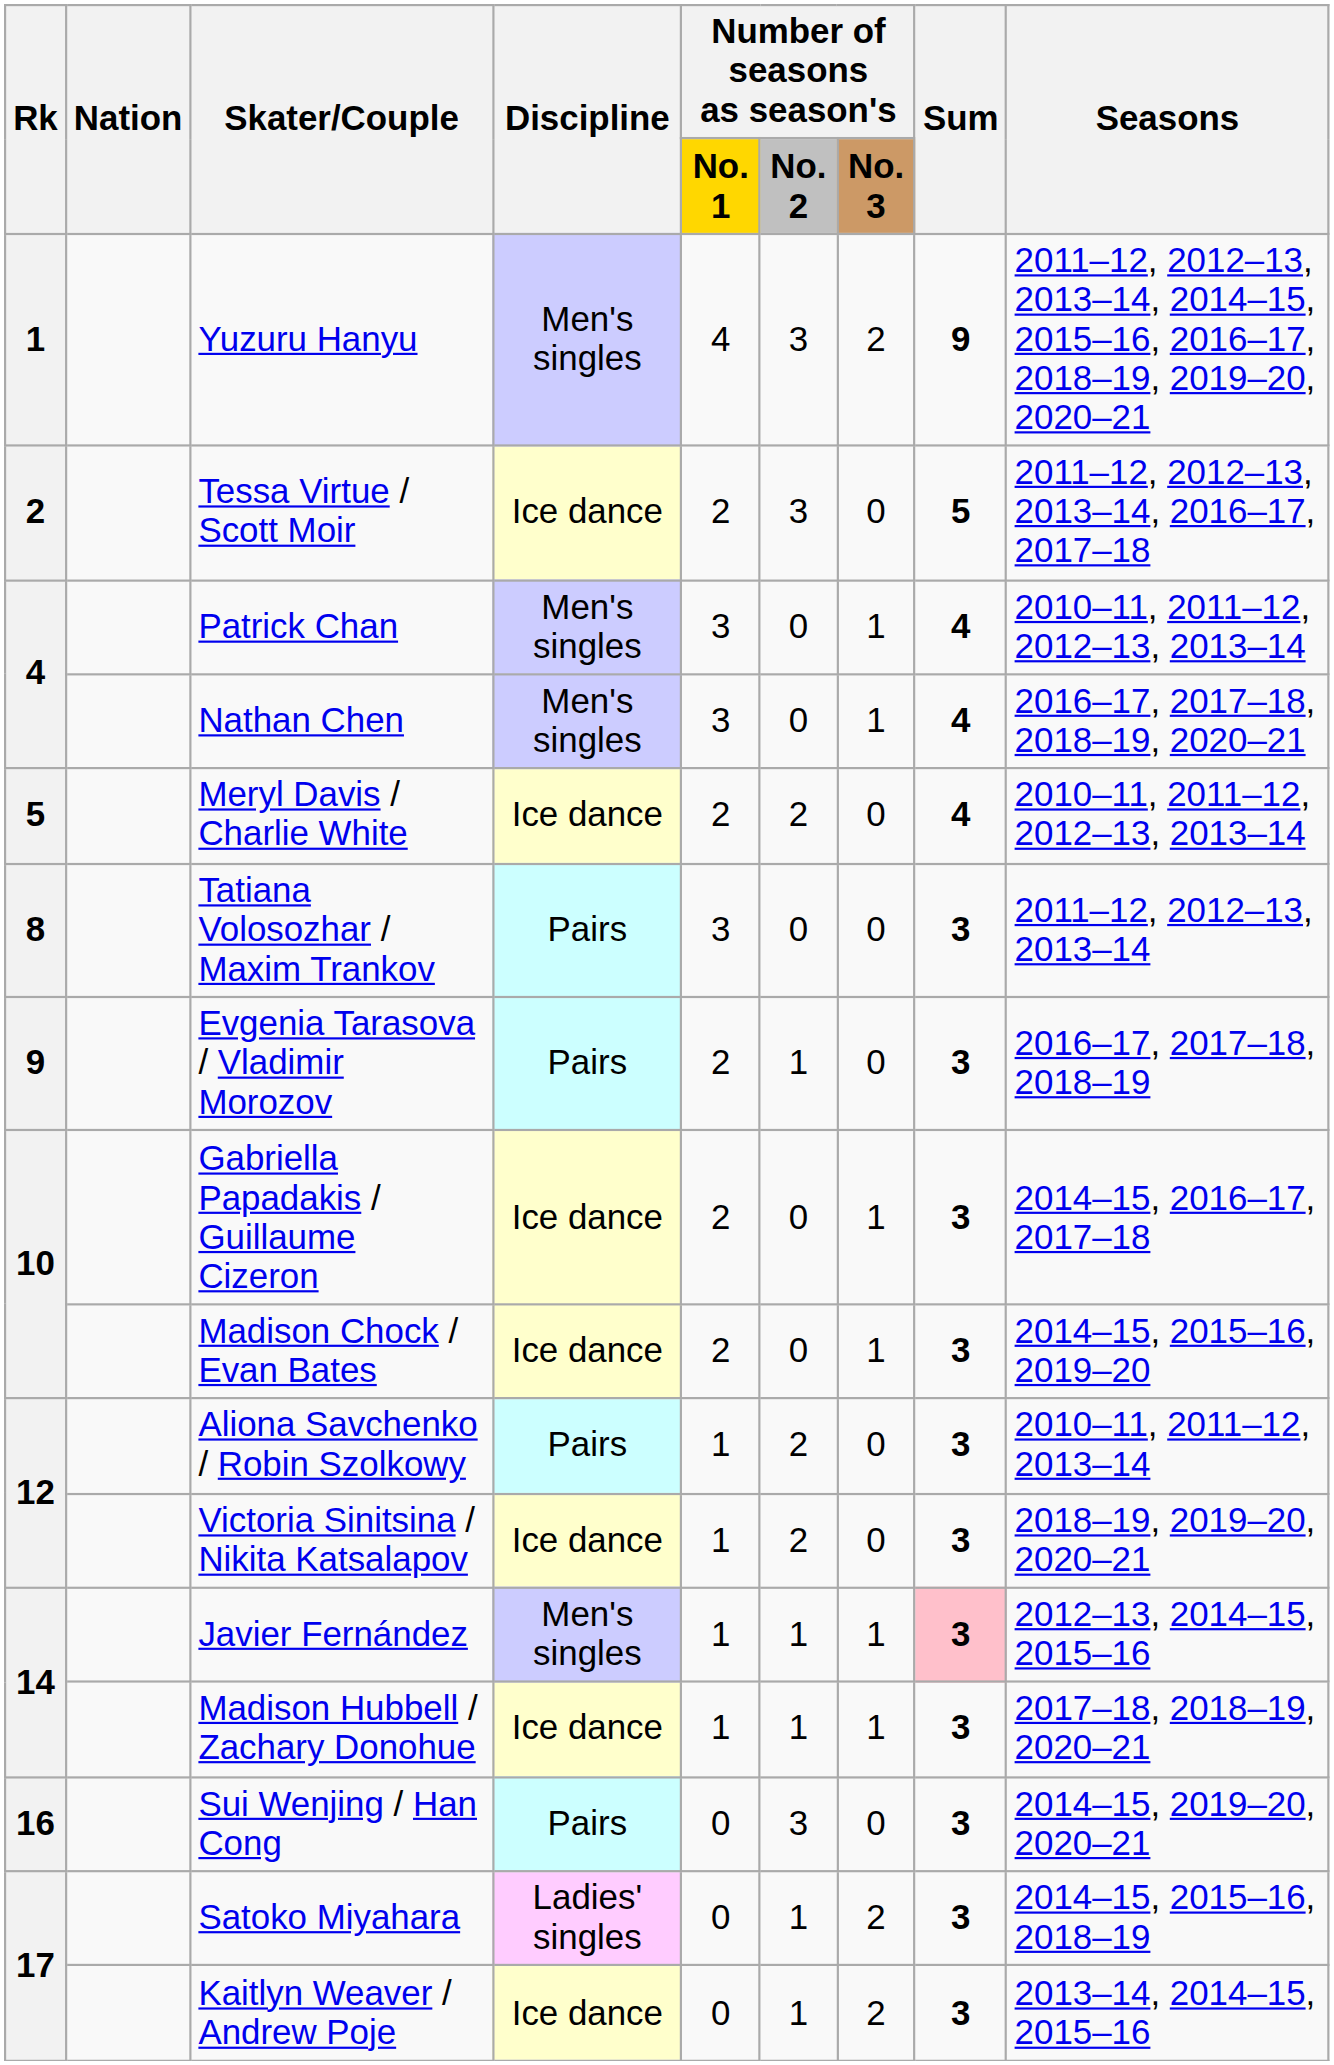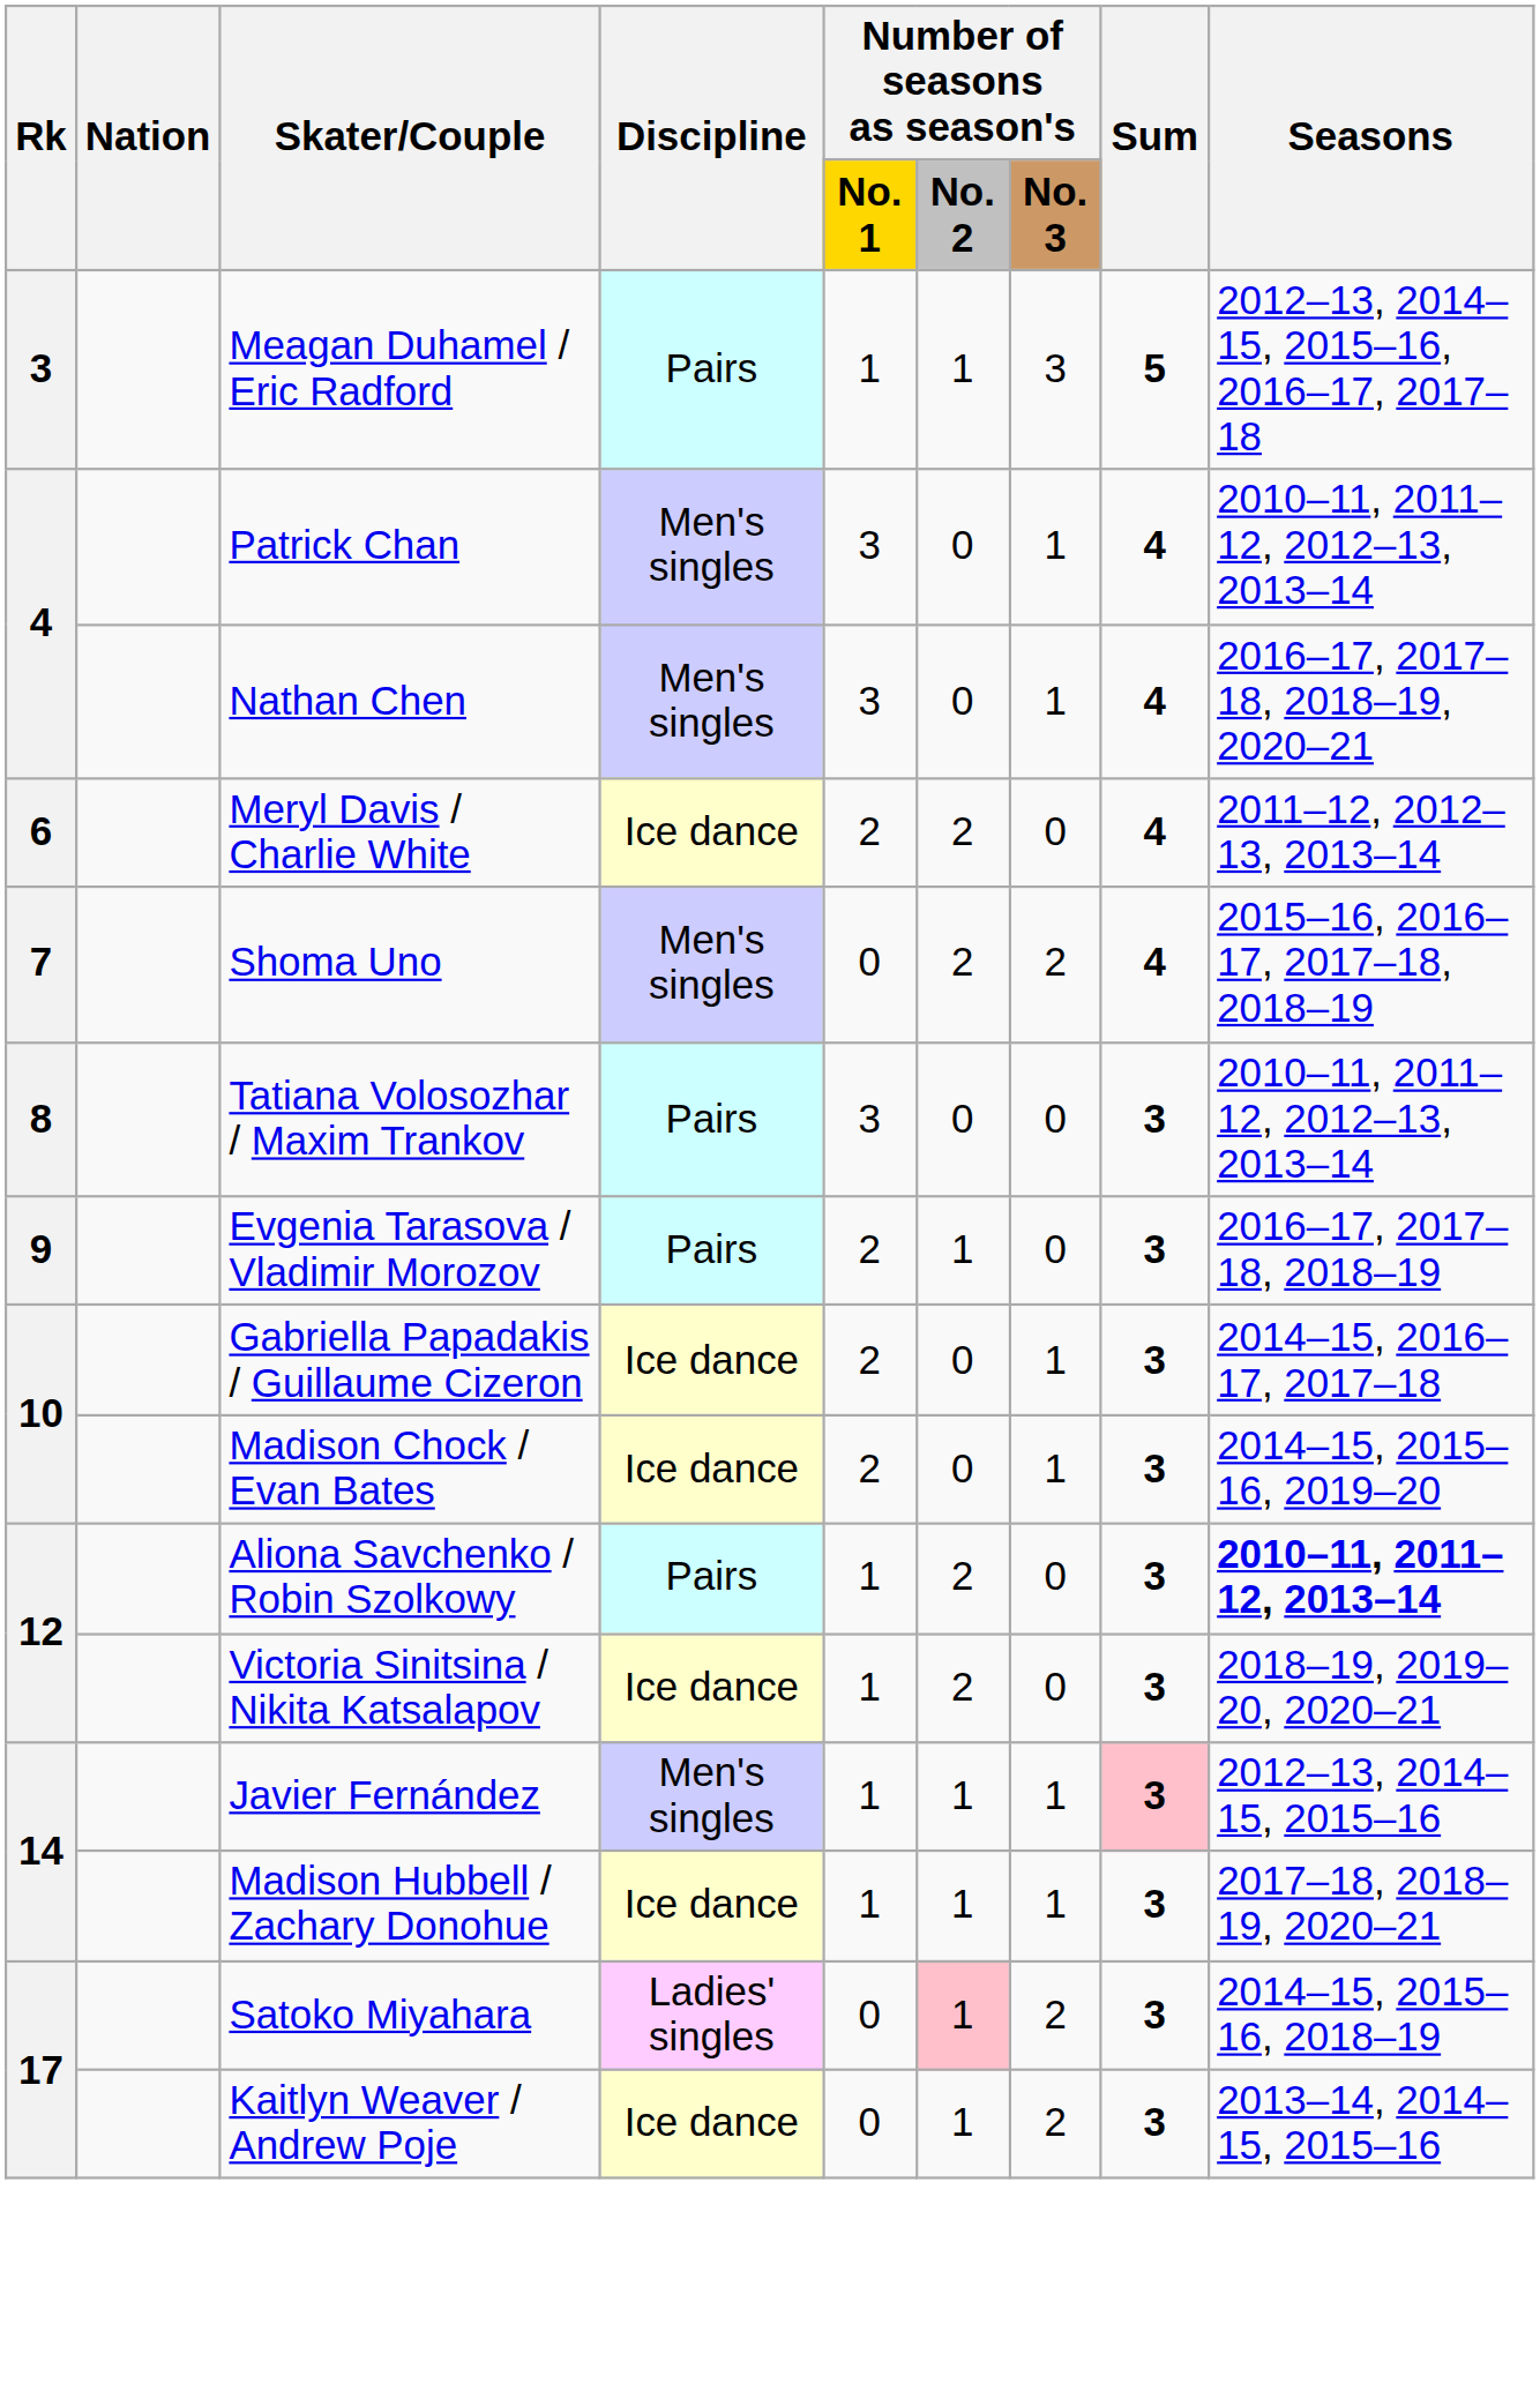- row: 1 | Yuzuru Hanyu | Men's singles | 4 | 3 | 2 | 9 | 2011–12, 2012–13, 2013–14, 2014–15, 2015–16, 2016–17, 2018–19, 2019–20, 2020–21
- row: 2 | Tessa Virtue / Scott Moir | Ice dance | 2 | 3 | 0 | 5 | 2011–12, 2012–13, 2013–14, 2016–17, 2017–18
+ row: 3 | Meagan Duhamel / Eric Radford | Pairs | 1 | 1 | 3 | 5 | 2012–13, 2014–15, 2015–16, 2016–17, 2017–18
Meryl Davis / Charlie White | Rk: 5 -> 6
Meryl Davis / Charlie White | Seasons: 2010–11, 2011–12, 2012–13, 2013–14 -> 2011–12, 2012–13, 2013–14
+ row: 7 | Shoma Uno | Men's singles | 0 | 2 | 2 | 4 | 2015–16, 2016–17, 2017–18, 2018–19
Tatiana Volosozhar / Maxim Trankov | Seasons: 2011–12, 2012–13, 2013–14 -> 2010–11, 2011–12, 2012–13, 2013–14
Aliona Savchenko / Robin Szolkowy | Seasons: normal -> bold
- row: 16 | Sui Wenjing / Han Cong | Pairs | 0 | 3 | 0 | 3 | 2014–15, 2019–20, 2020–21
Satoko Miyahara | Number of seasons as season's / No. 2: no background -> pink background
